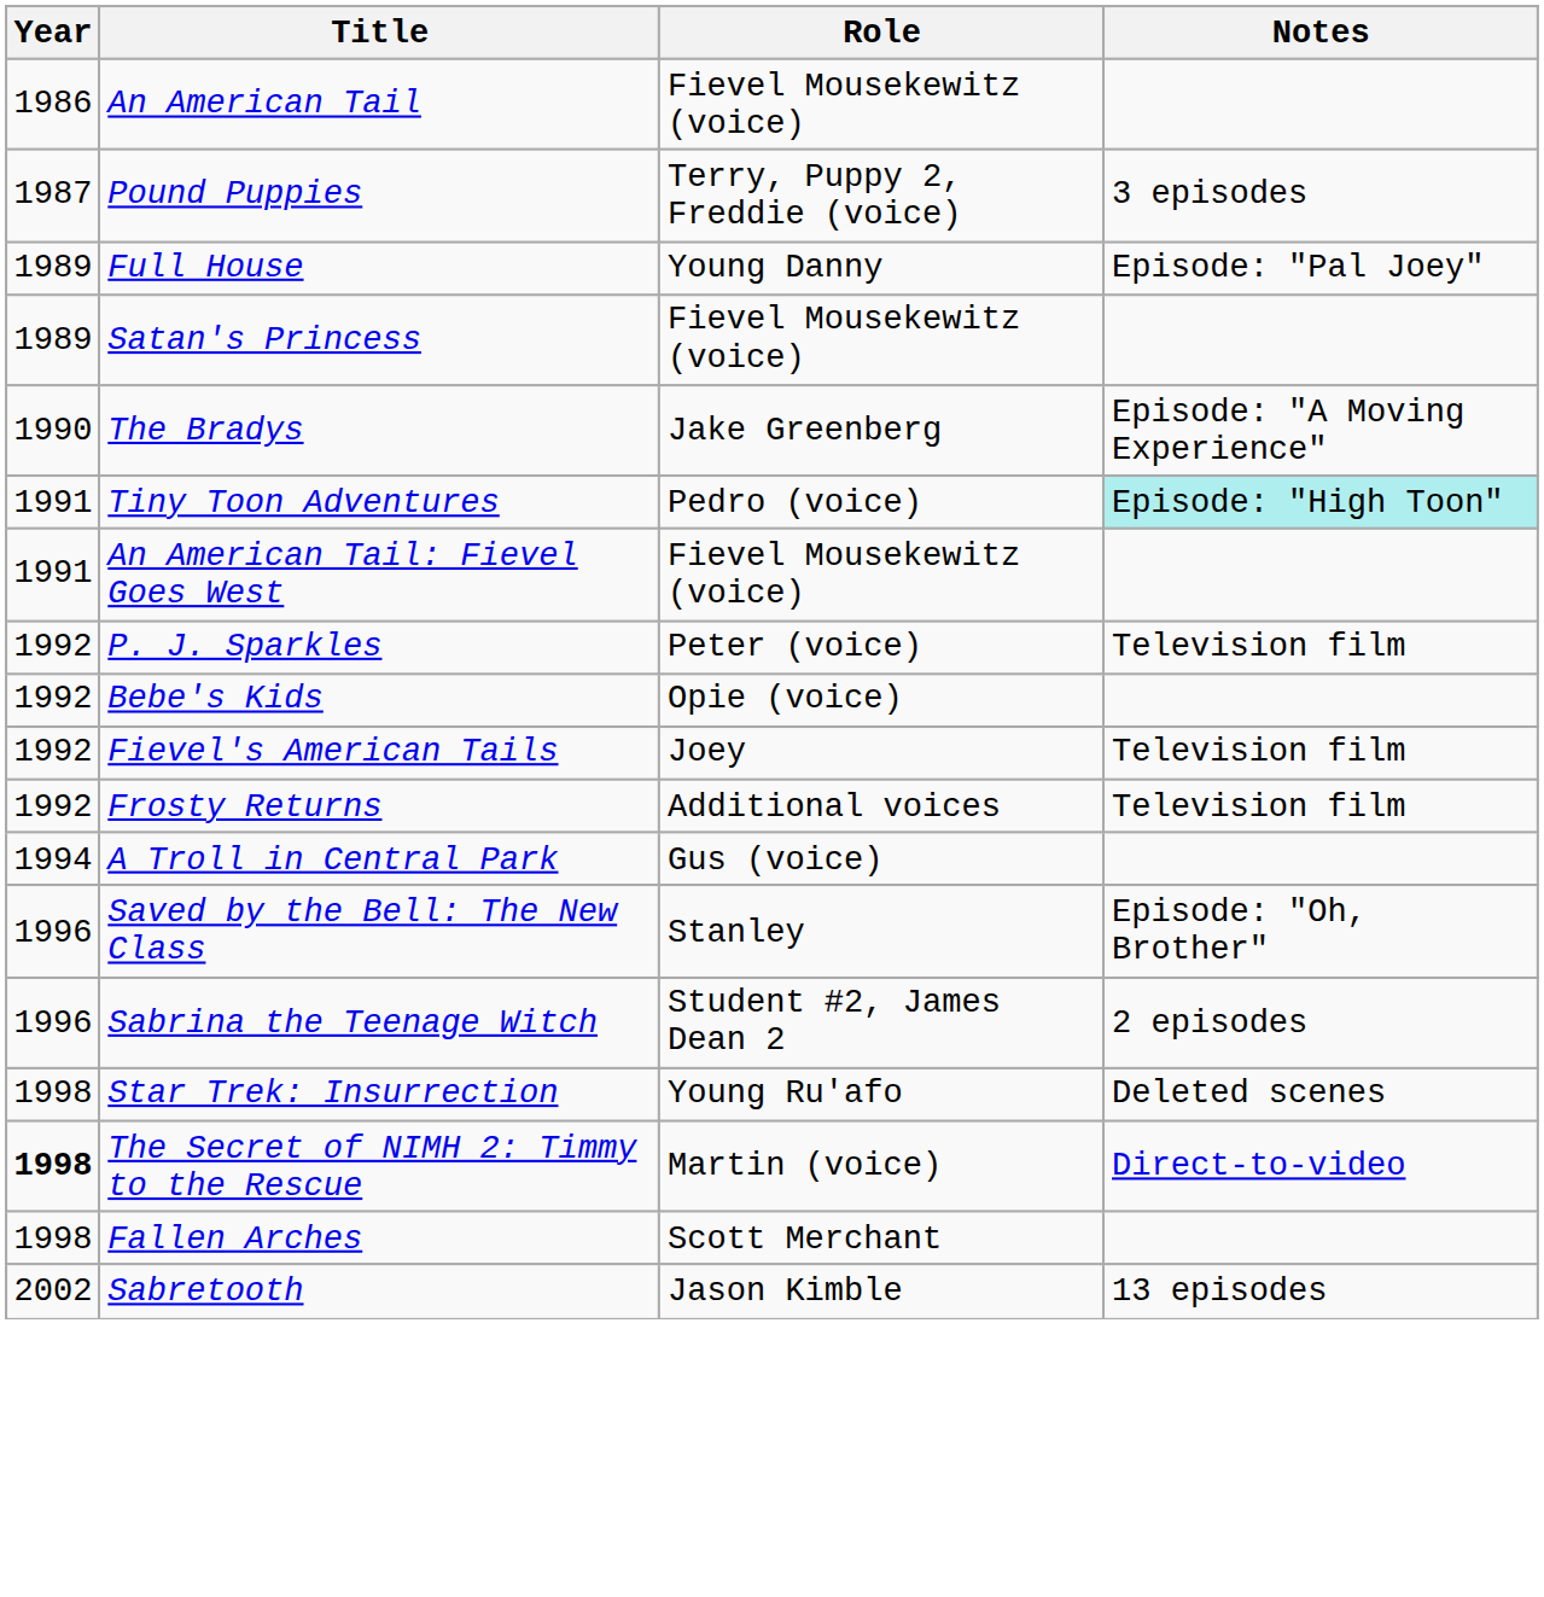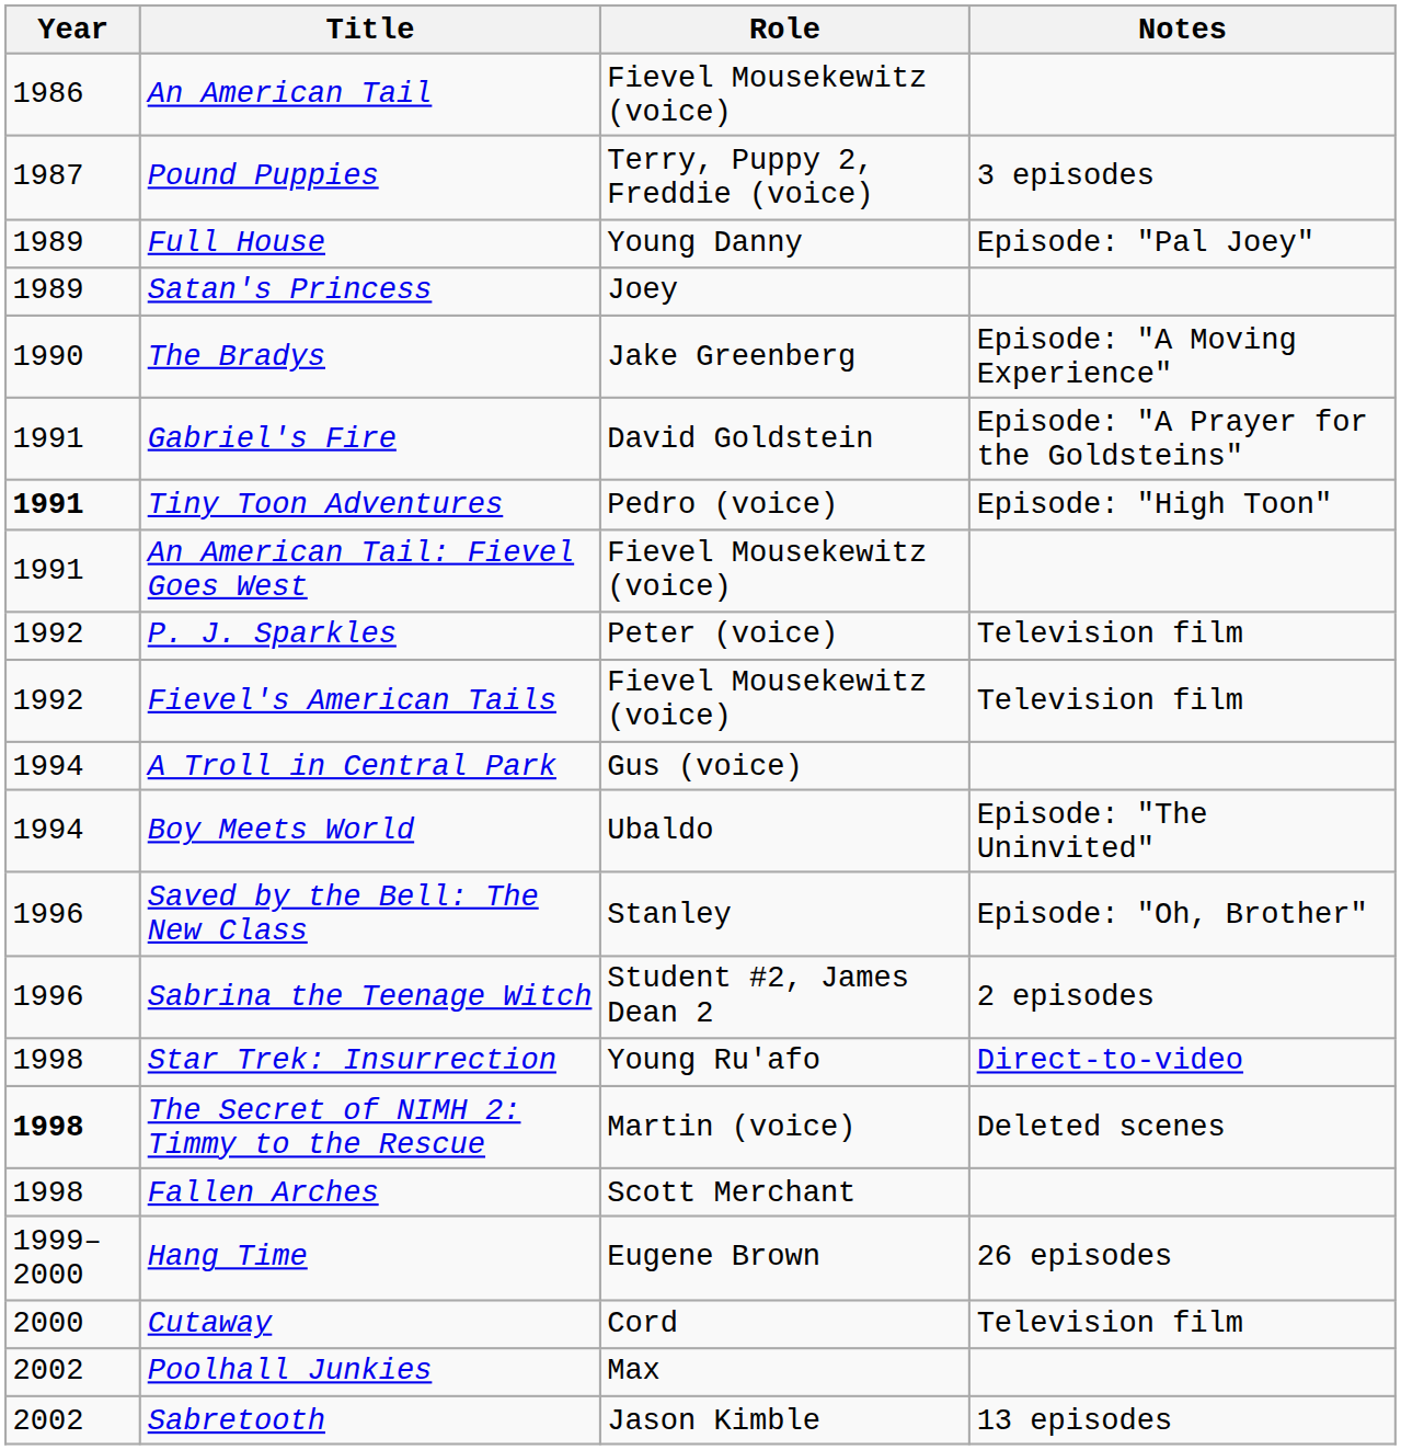Satan's Princess | Role: Fievel Mousekewitz (voice) -> Joey
+ row: 1991 | Gabriel's Fire | David Goldstein | Episode: "A Prayer for the Goldsteins"
Tiny Toon Adventures | Year: normal -> bold
Tiny Toon Adventures | Notes: paleturquoise background -> no background
- row: 1992 | Bebe's Kids | Opie (voice)
Fievel's American Tails | Role: Joey -> Fievel Mousekewitz (voice)
- row: 1992 | Frosty Returns | Additional voices | Television film
+ row: 1994 | Boy Meets World | Ubaldo | Episode: "The Uninvited"
Star Trek: Insurrection | Notes: Deleted scenes -> Direct-to-video
The Secret of NIMH 2: Timmy to the Rescue | Notes: Direct-to-video -> Deleted scenes
+ row: 1999–2000 | Hang Time | Eugene Brown | 26 episodes
+ row: 2000 | Cutaway | Cord | Television film
+ row: 2002 | Poolhall Junkies | Max
